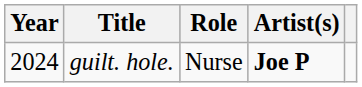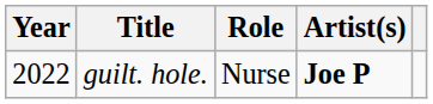guilt. hole. | Year: 2024 -> 2022
